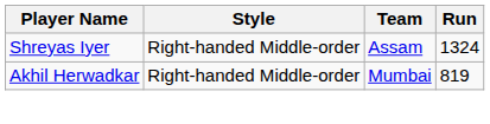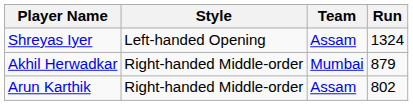Shreyas Iyer | Style: Right-handed Middle-order -> Left-handed Opening
Akhil Herwadkar | Run: 819 -> 879
+ row: Arun Karthik | Right-handed Middle-order | Assam | 802
